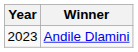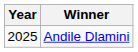Andile Dlamini | Year: 2023 -> 2025
